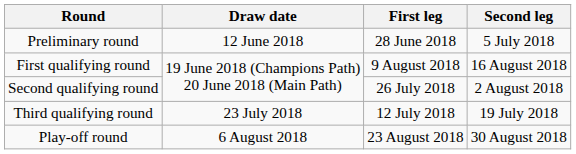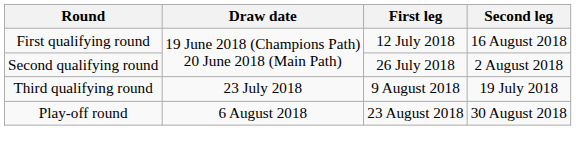- row: Preliminary round | 12 June 2018 | 28 June 2018 | 5 July 2018
First qualifying round | First leg: 9 August 2018 -> 12 July 2018
Third qualifying round | First leg: 12 July 2018 -> 9 August 2018
